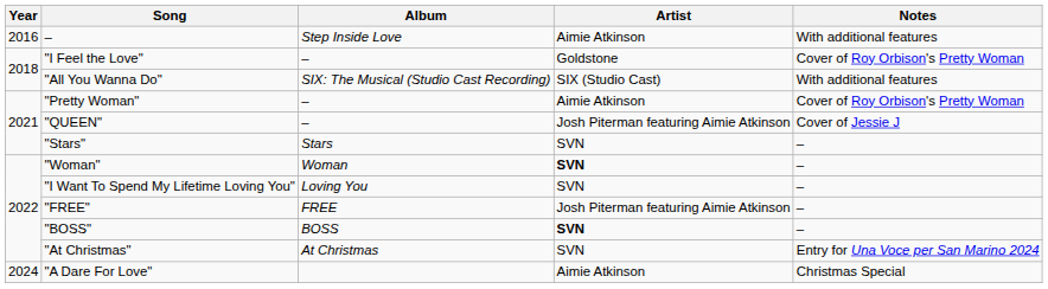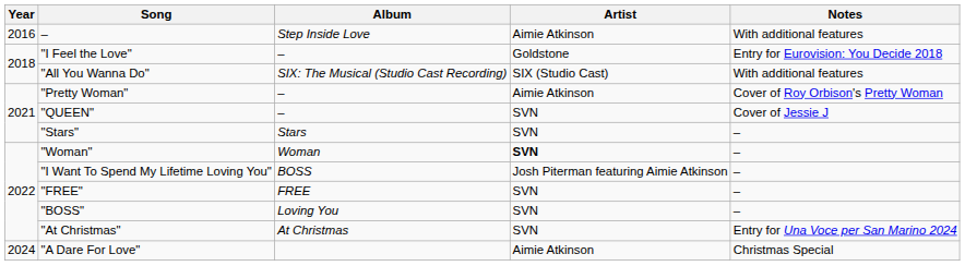"I Feel the Love" | Notes: Cover of Roy Orbison's Pretty Woman -> Entry for Eurovision: You Decide 2018
"QUEEN" | Artist: Josh Piterman featuring Aimie Atkinson -> SVN
"I Want To Spend My Lifetime Loving You" | Album: Loving You -> BOSS
"I Want To Spend My Lifetime Loving You" | Artist: SVN -> Josh Piterman featuring Aimie Atkinson
"FREE" | Artist: Josh Piterman featuring Aimie Atkinson -> SVN
"BOSS" | Album: BOSS -> Loving You
"BOSS" | Artist: bold -> normal
